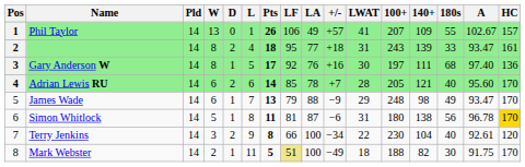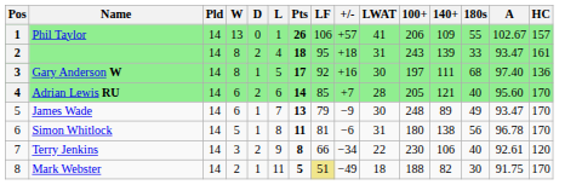- column: LA | 49 | 77 | 76 | 78 | 88 | 87 | 100 | 100
Phil Taylor | 100+: 207 -> 206
James Wade | LWAT: 29 -> 30
James Wade | 140+: 98 -> 89
Simon Whitlock | HC: gold background -> no background
Terry Jenkins | 140+: 104 -> 106
